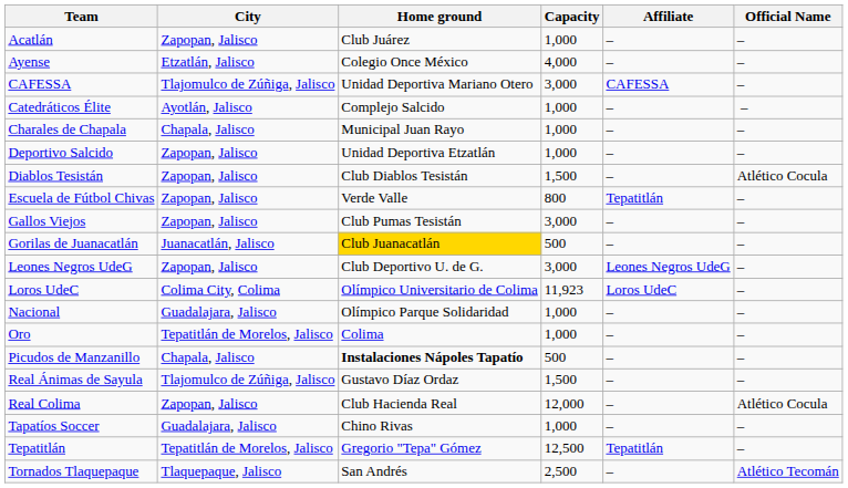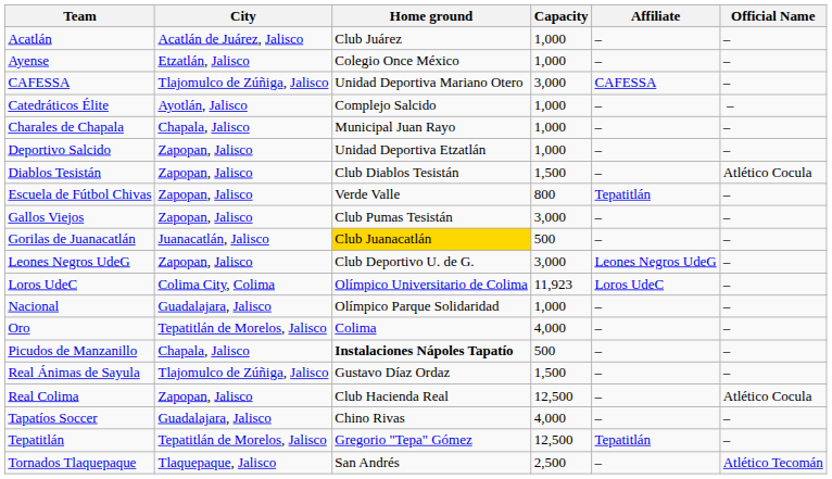Acatlán | City: Zapopan, Jalisco -> Acatlán de Juárez, Jalisco
Ayense | Capacity: 4,000 -> 1,000
Oro | Capacity: 1,000 -> 4,000
Real Colima | Capacity: 12,000 -> 12,500
Tapatíos Soccer | Capacity: 1,000 -> 4,000
